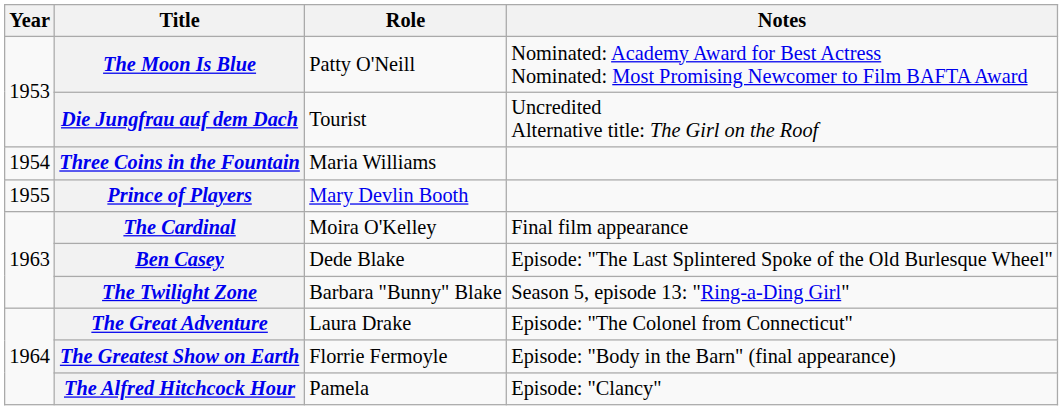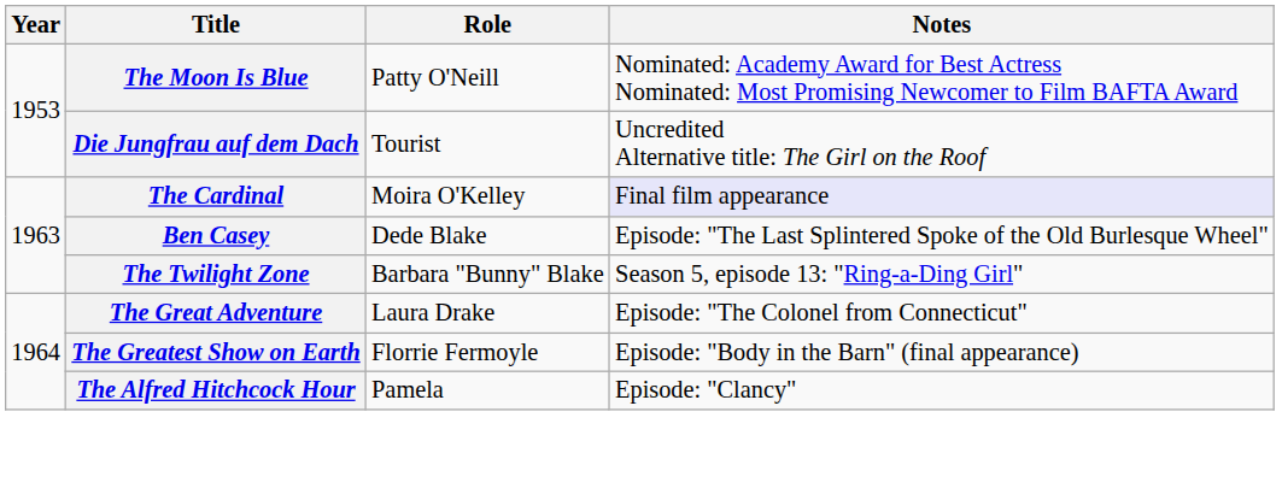- row: 1954 | Three Coins in the Fountain | Maria Williams
- row: 1955 | Prince of Players | Mary Devlin Booth
The Cardinal | Notes: no background -> lavender background
